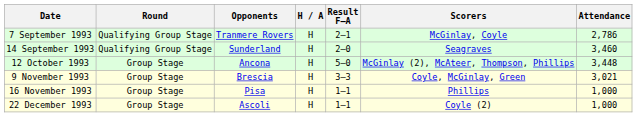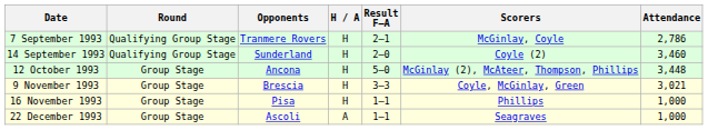14 September 1993 | Scorers: Seagraves -> Coyle (2)
22 December 1993 | H / A: H -> A
22 December 1993 | Scorers: Coyle (2) -> Seagraves
